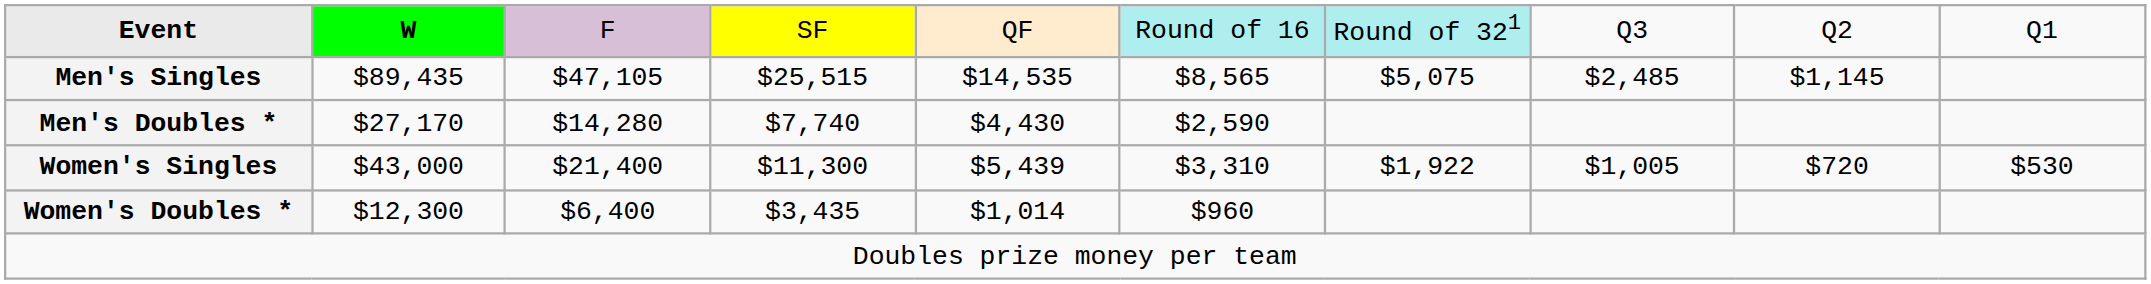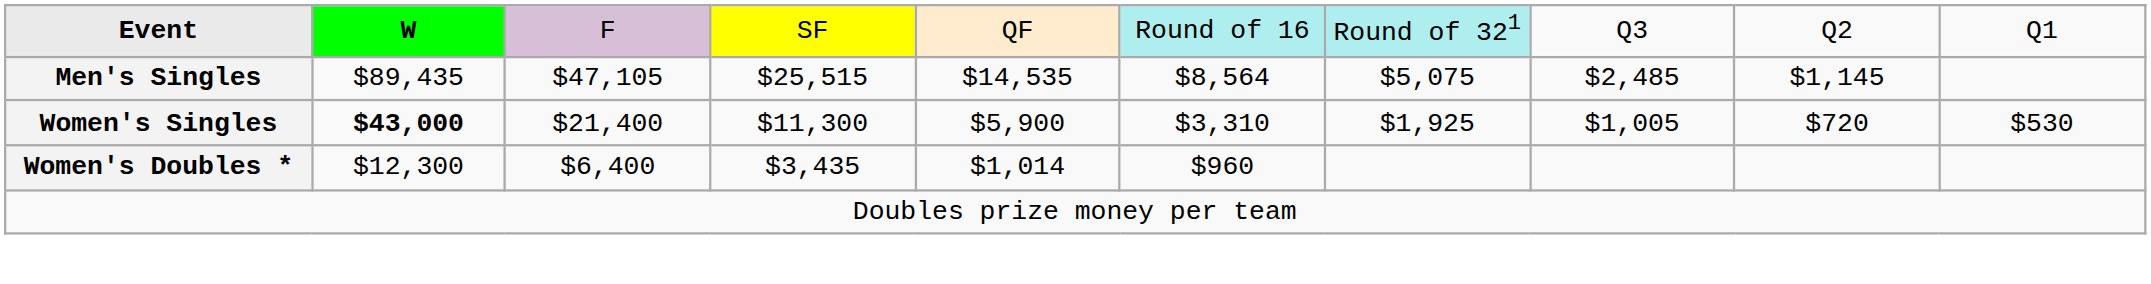Men's Singles | column 6: $8,565 -> $8,564
- row: Men's Doubles * | $27,170 | $14,280 | $7,740 | $4,430 | $2,590
Women's Singles | column 2: normal -> bold
Women's Singles | column 5: $5,439 -> $5,900
Women's Singles | column 7: $1,922 -> $1,925
